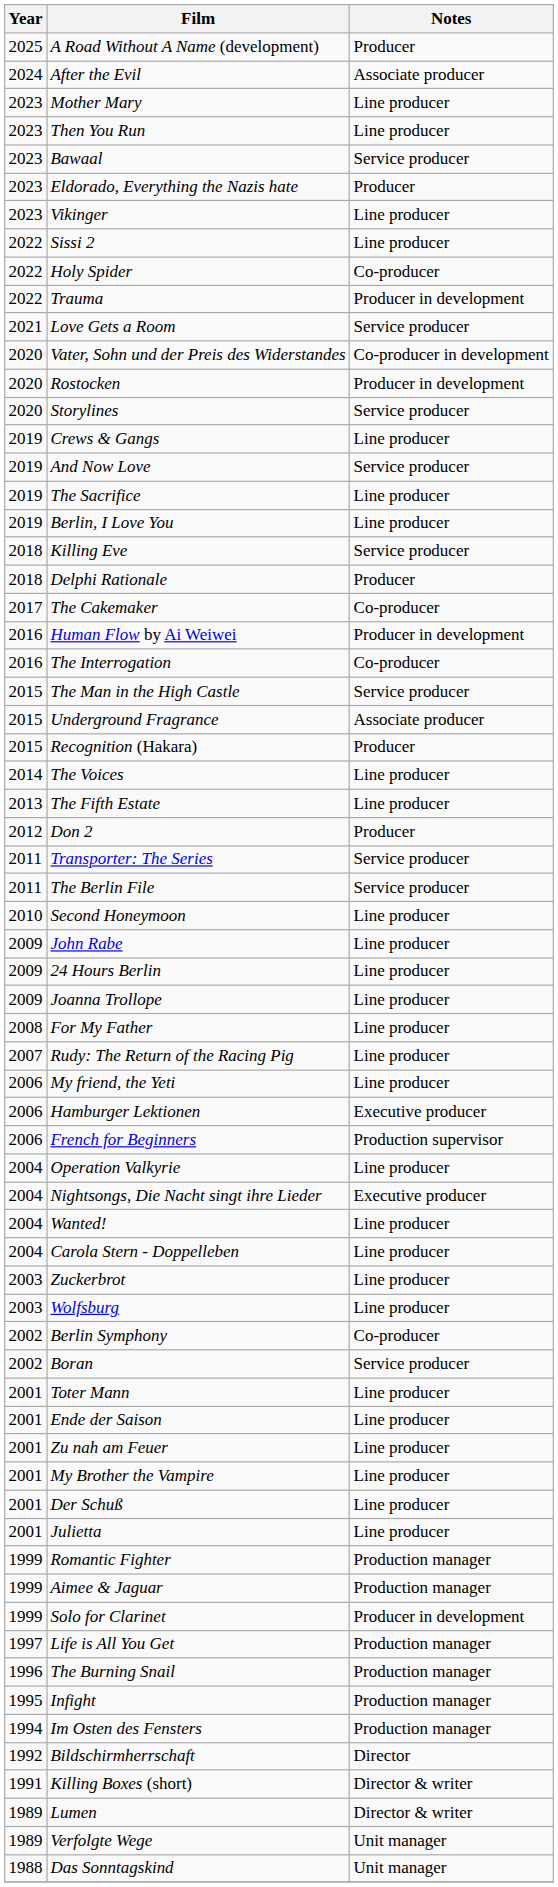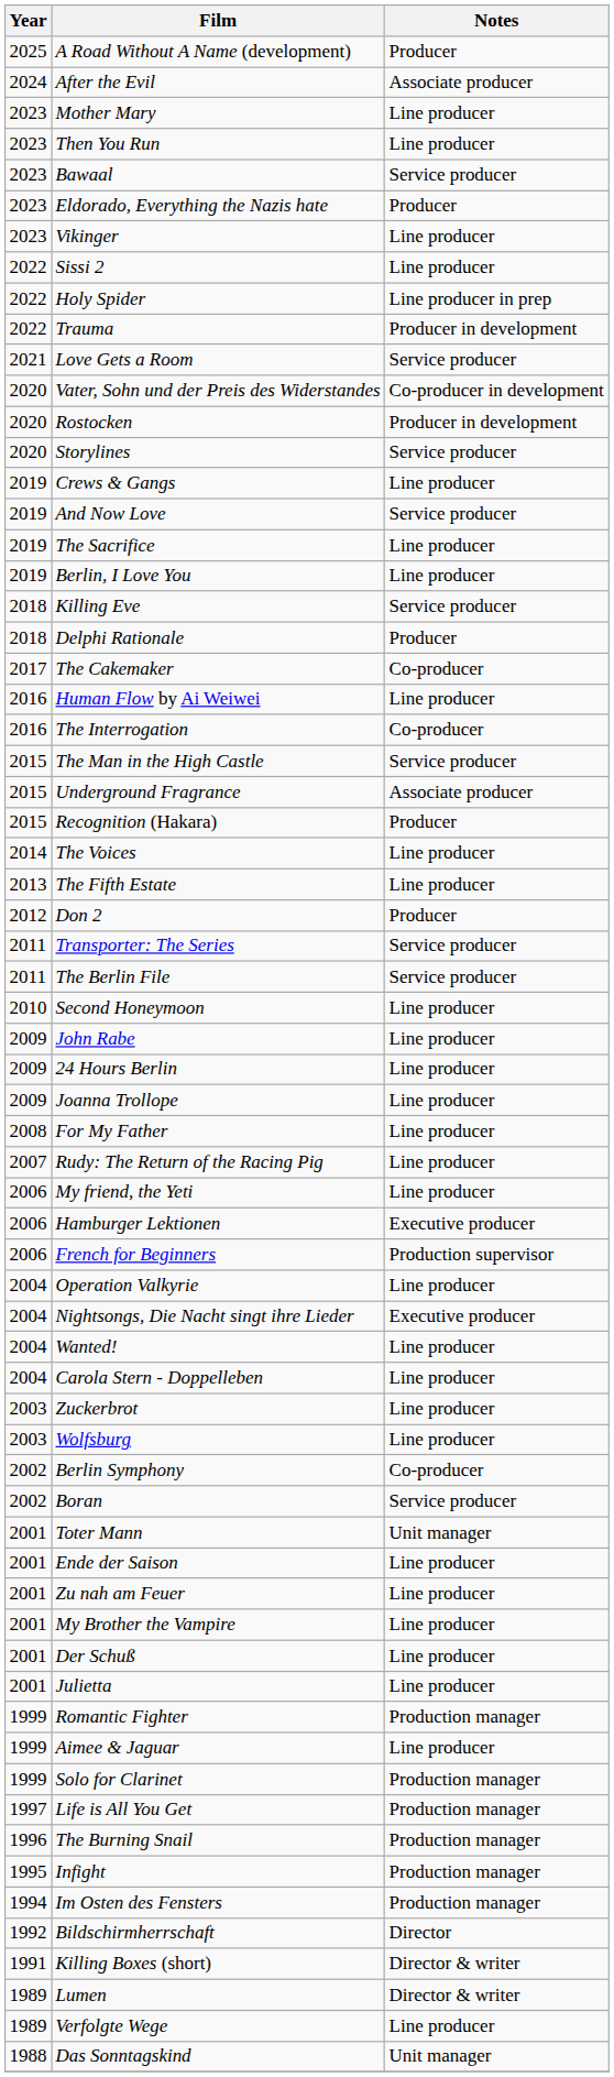Holy Spider | Notes: Co-producer -> Line producer in prep
Human Flow by Ai Weiwei | Notes: Producer in development -> Line producer
Toter Mann | Notes: Line producer -> Unit manager
Aimee & Jaguar | Notes: Production manager -> Line producer
Solo for Clarinet | Notes: Producer in development -> Production manager
Verfolgte Wege | Notes: Unit manager -> Line producer
